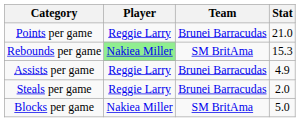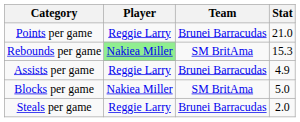rows swapped: Steals per game <-> Blocks per game
